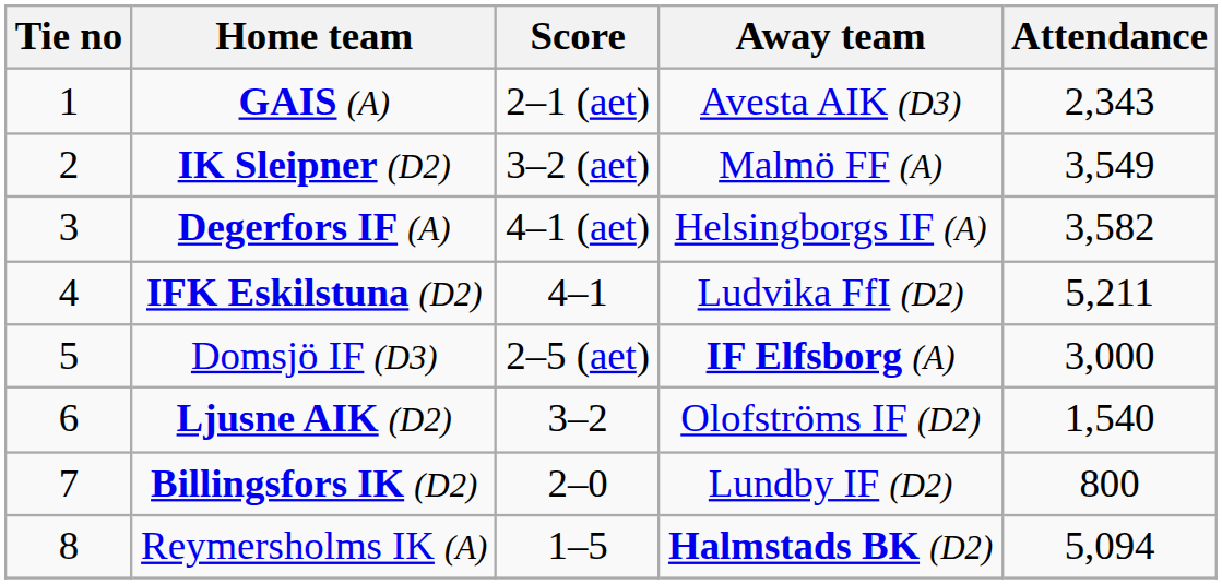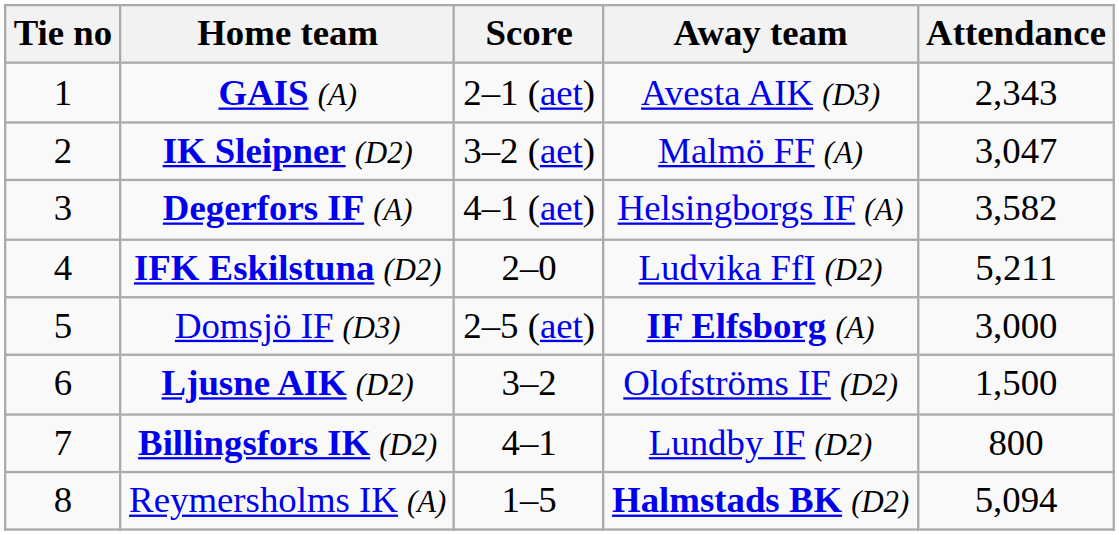IK Sleipner (D2) | Attendance: 3,549 -> 3,047
IFK Eskilstuna (D2) | Score: 4–1 -> 2–0
Ljusne AIK (D2) | Attendance: 1,540 -> 1,500
Billingsfors IK (D2) | Score: 2–0 -> 4–1
